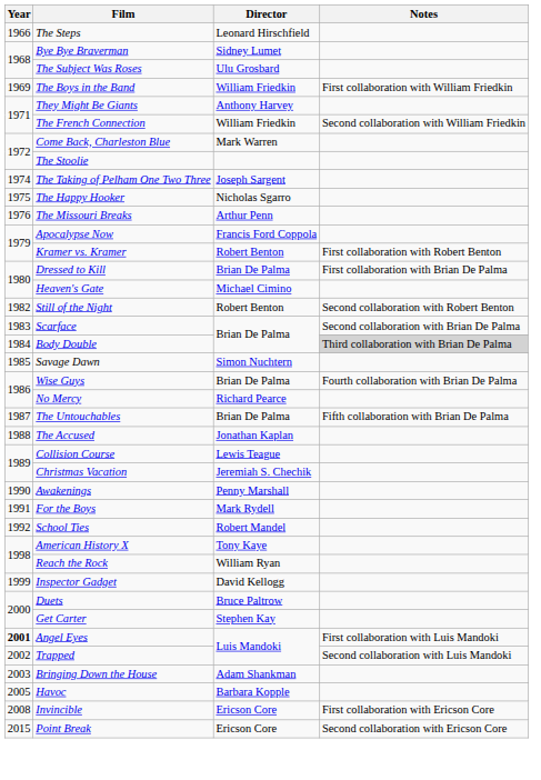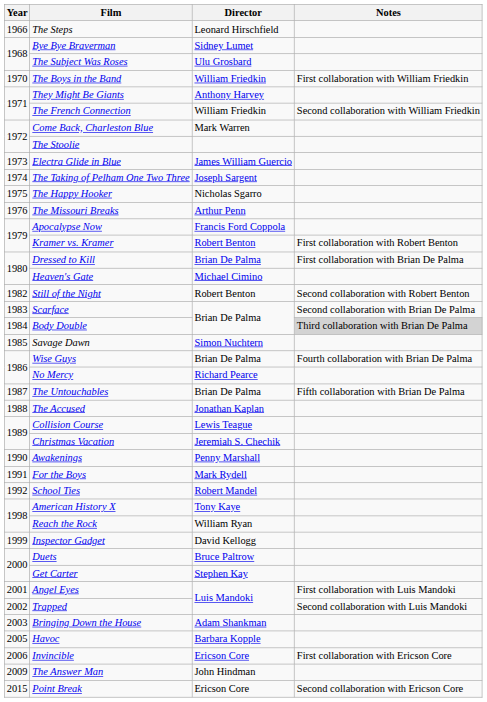The Boys in the Band | Year: 1969 -> 1970
+ row: 1973 | Electra Glide in Blue | James William Guercio
Angel Eyes | Year: bold -> normal
Invincible | Year: 2008 -> 2006
+ row: 2009 | The Answer Man | John Hindman
